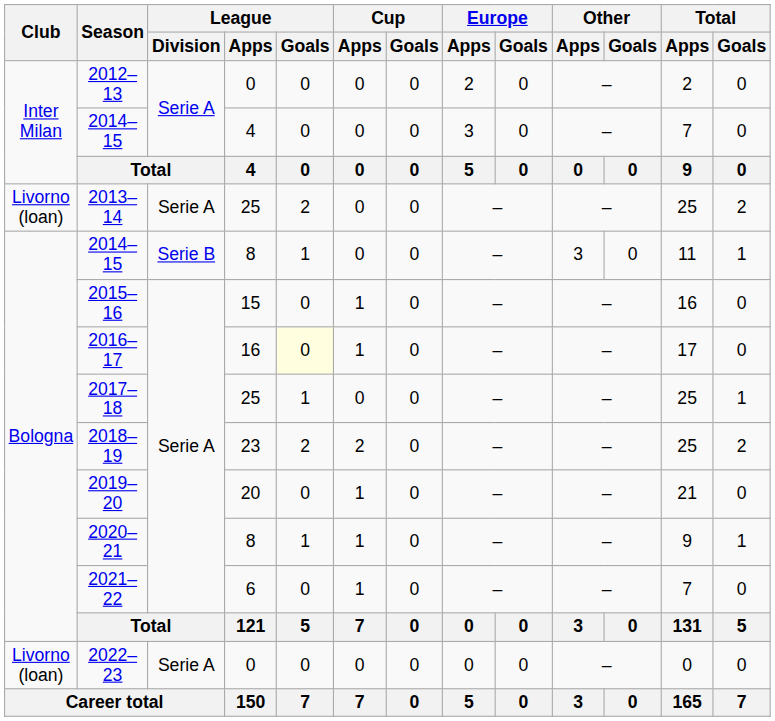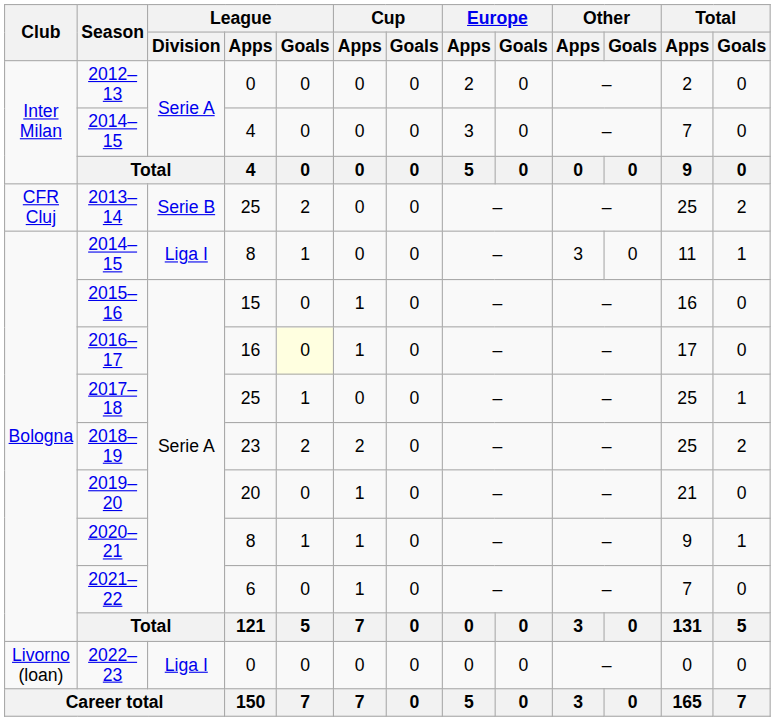2013–14 | Club: Livorno (loan) -> CFR Cluj
2013–14 | League / Division: Serie A -> Serie B
2014–15 / 8 | League / Division: Serie B -> Liga I
2022–23 | League / Division: Serie A -> Liga I
